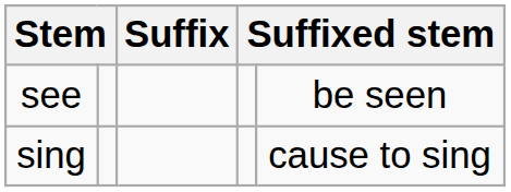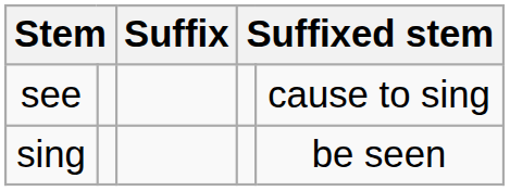see | column 5: be seen -> cause to sing
sing | column 5: cause to sing -> be seen
